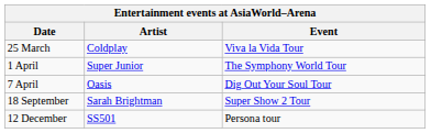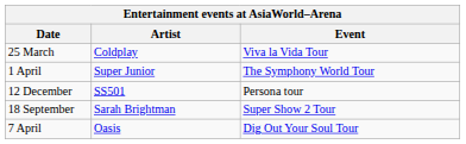rows swapped: 7 April <-> 12 December
